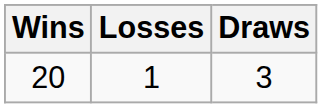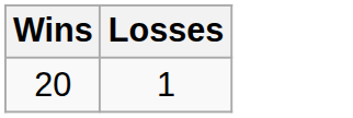- column: Draws | 3
